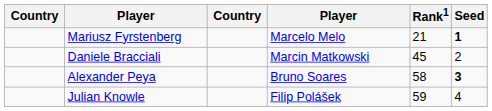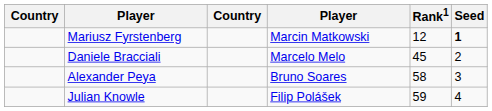Mariusz Fyrstenberg | column 4: Marcelo Melo -> Marcin Matkowski
Mariusz Fyrstenberg | Rank1: 21 -> 12
Daniele Bracciali | column 4: Marcin Matkowski -> Marcelo Melo
Alexander Peya | Seed: bold -> normal
